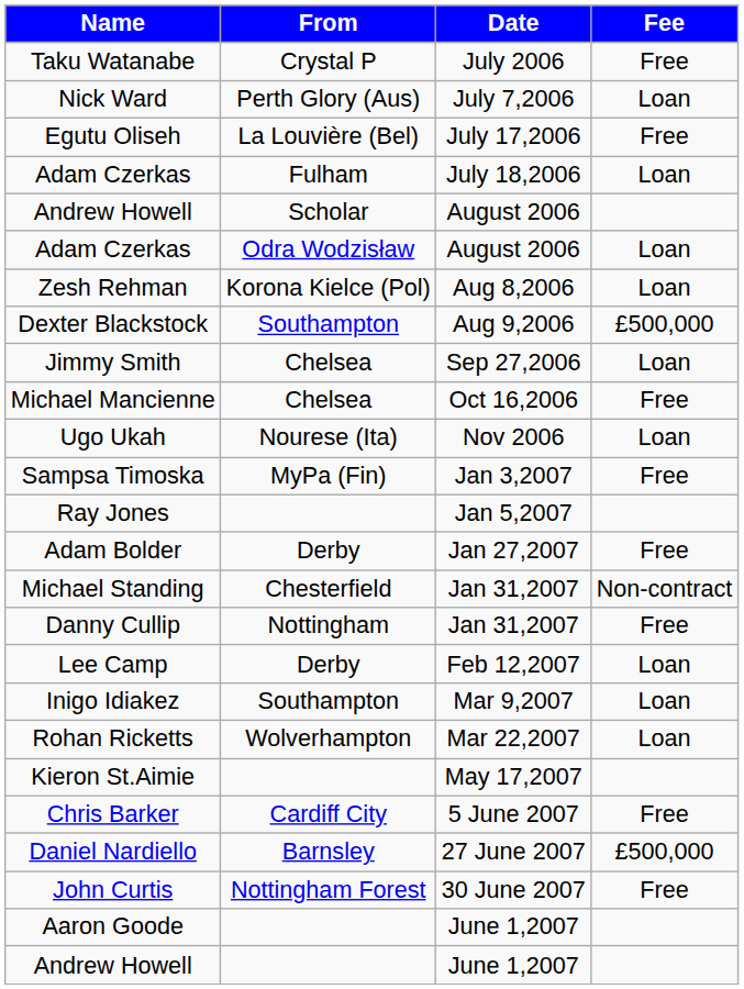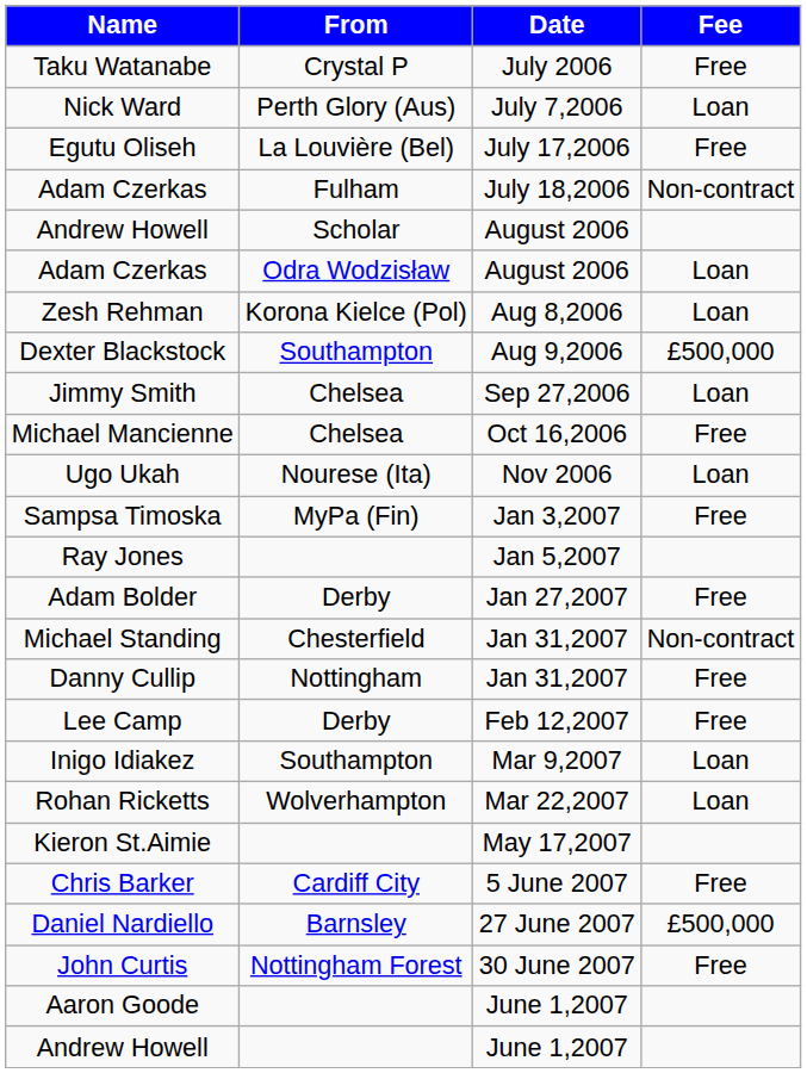Adam Czerkas / July 18,2006 | Fee: Loan -> Non-contract
Lee Camp | Fee: Loan -> Free
